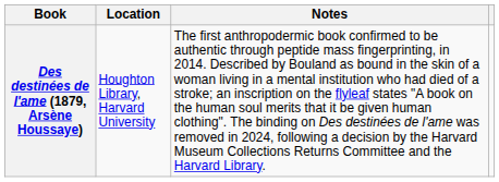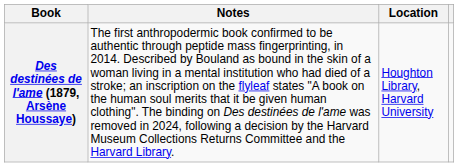columns swapped: Location <-> Notes
